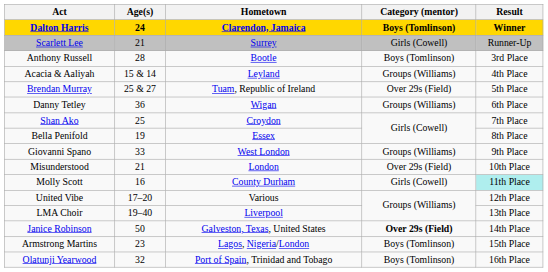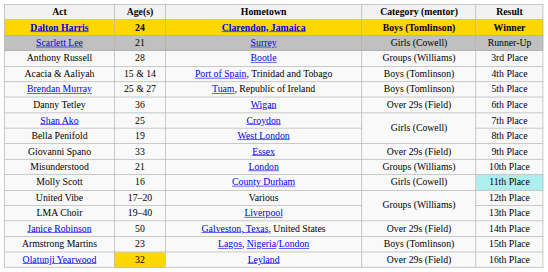Anthony Russell | Category (mentor): Boys (Tomlinson) -> Groups (Williams)
Acacia & Aaliyah | Hometown: Leyland -> Port of Spain, Trinidad and Tobago
Acacia & Aaliyah | Category (mentor): Groups (Williams) -> Boys (Tomlinson)
Brendan Murray | Category (mentor): Over 29s (Field) -> Boys (Tomlinson)
Danny Tetley | Category (mentor): Groups (Williams) -> Over 29s (Field)
Bella Penifold | Hometown: Essex -> West London
Giovanni Spano | Hometown: West London -> Essex
Giovanni Spano | Category (mentor): Groups (Williams) -> Over 29s (Field)
Misunderstood | Category (mentor): Over 29s (Field) -> Groups (Williams)
Janice Robinson | Category (mentor): bold -> normal
Olatunji Yearwood | Age(s): no background -> gold background
Olatunji Yearwood | Hometown: Port of Spain, Trinidad and Tobago -> Leyland
Olatunji Yearwood | Category (mentor): Boys (Tomlinson) -> Over 29s (Field)
